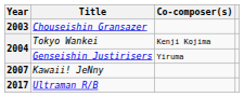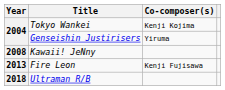- row: 2003 | Chouseishin Gransazer
Kawaii! JeNny | Year: 2007 -> 2008
+ row: 2013 | Fire Leon | Kenji Fujisawa
Ultraman R/B | Year: 2017 -> 2018
